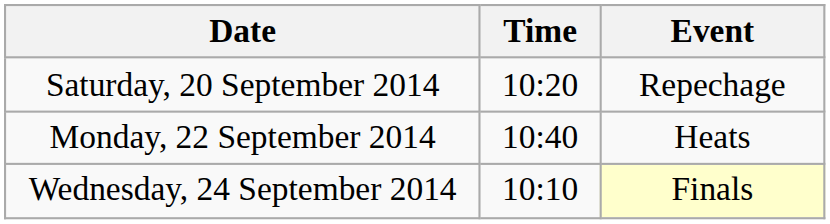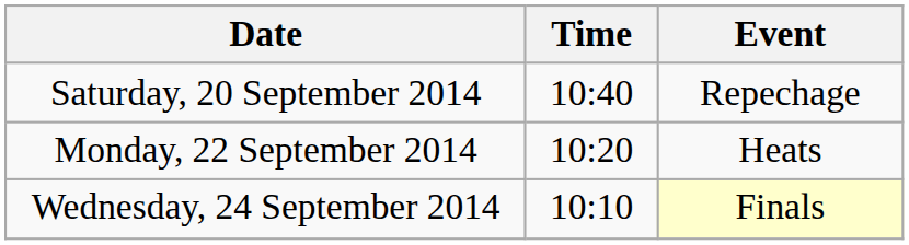Saturday, 20 September 2014 | Time: 10:20 -> 10:40
Monday, 22 September 2014 | Time: 10:40 -> 10:20
